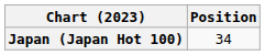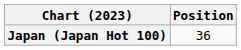Japan (Japan Hot 100) | Position: 34 -> 36
